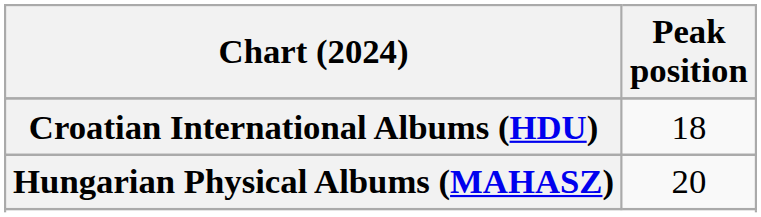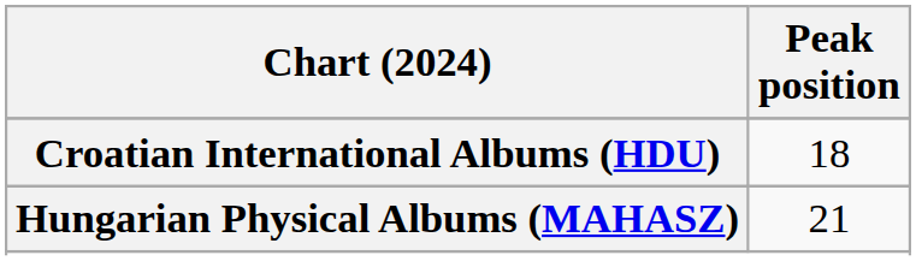Hungarian Physical Albums (MAHASZ) | Peak position: 20 -> 21
